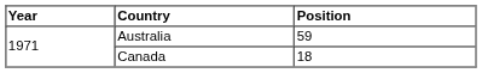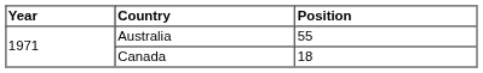Australia | Position: 59 -> 55
